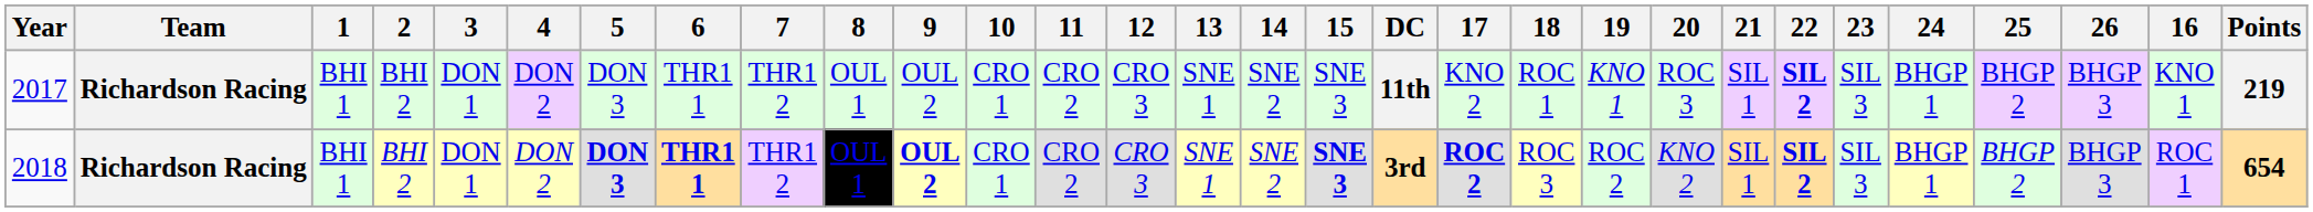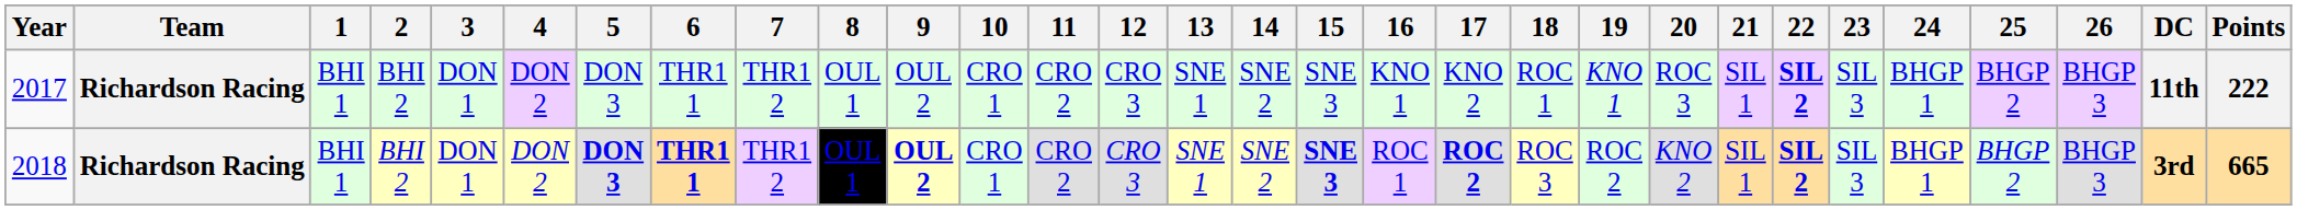columns swapped: 16 <-> DC
2017 | Points: 219 -> 222
2018 | Points: 654 -> 665
